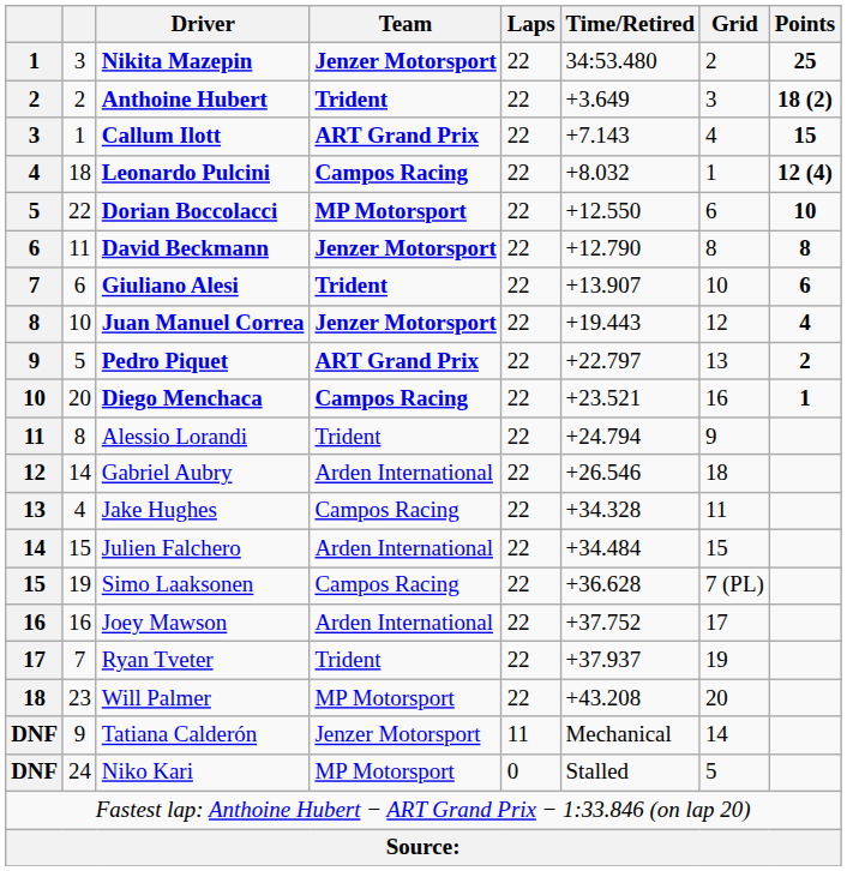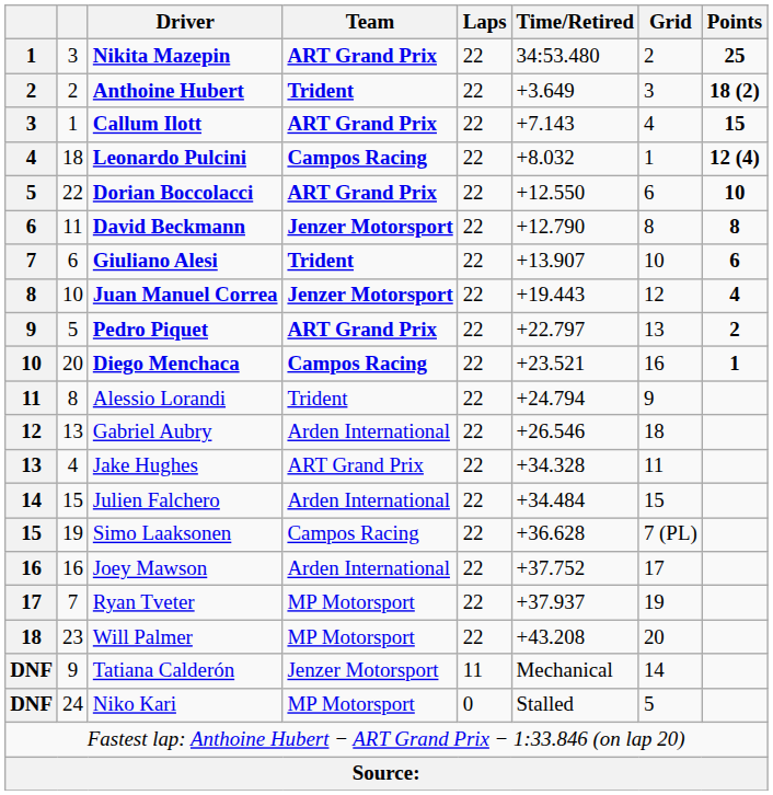Nikita Mazepin | Team: Jenzer Motorsport -> ART Grand Prix
Dorian Boccolacci | Team: MP Motorsport -> ART Grand Prix
Gabriel Aubry | column 2: 14 -> 13
Jake Hughes | Team: Campos Racing -> ART Grand Prix
Ryan Tveter | Team: Trident -> MP Motorsport
